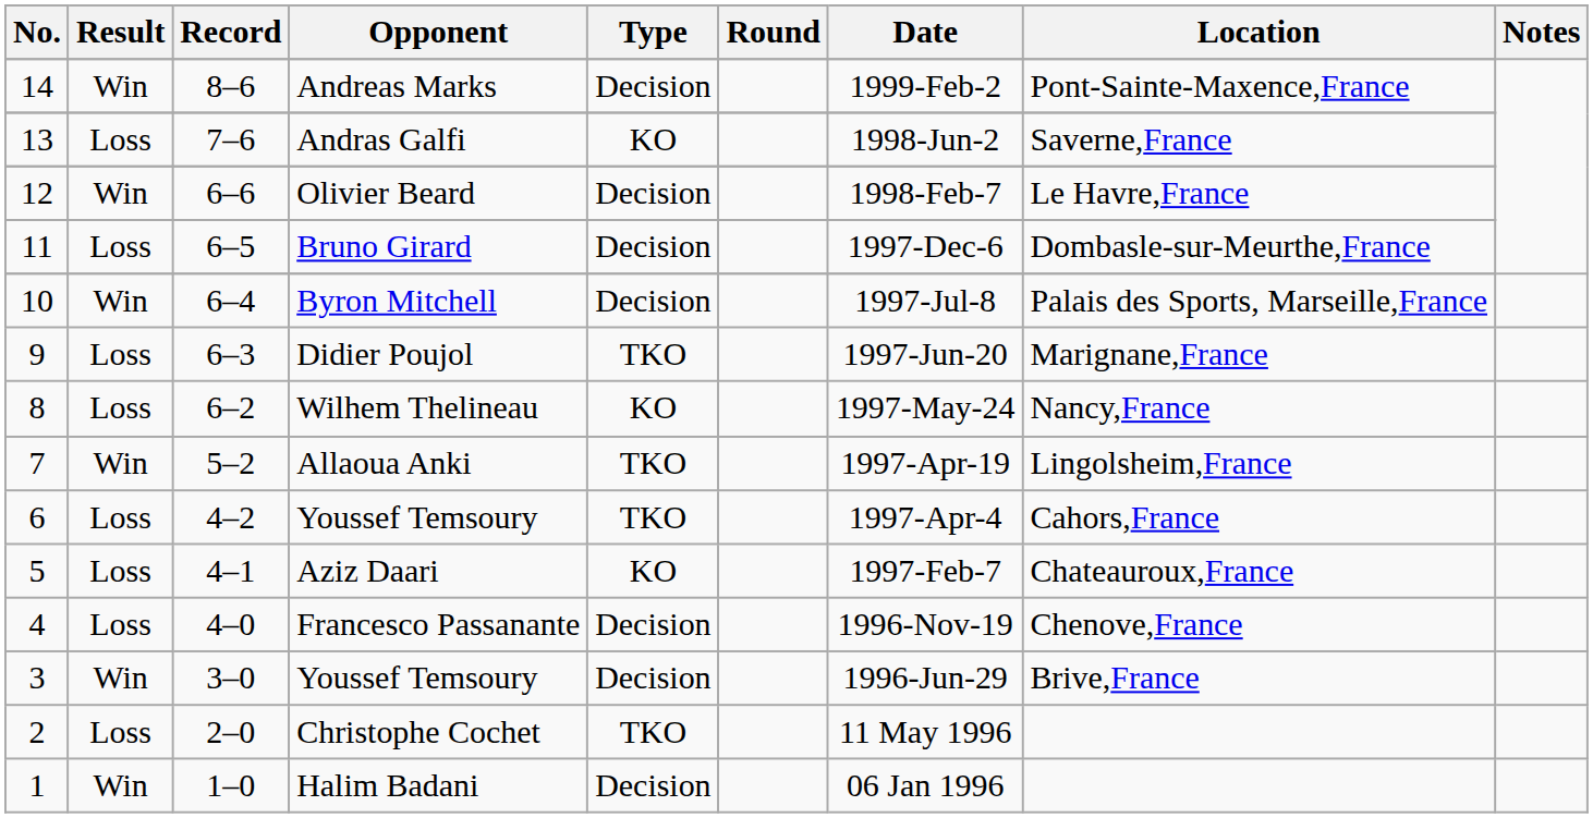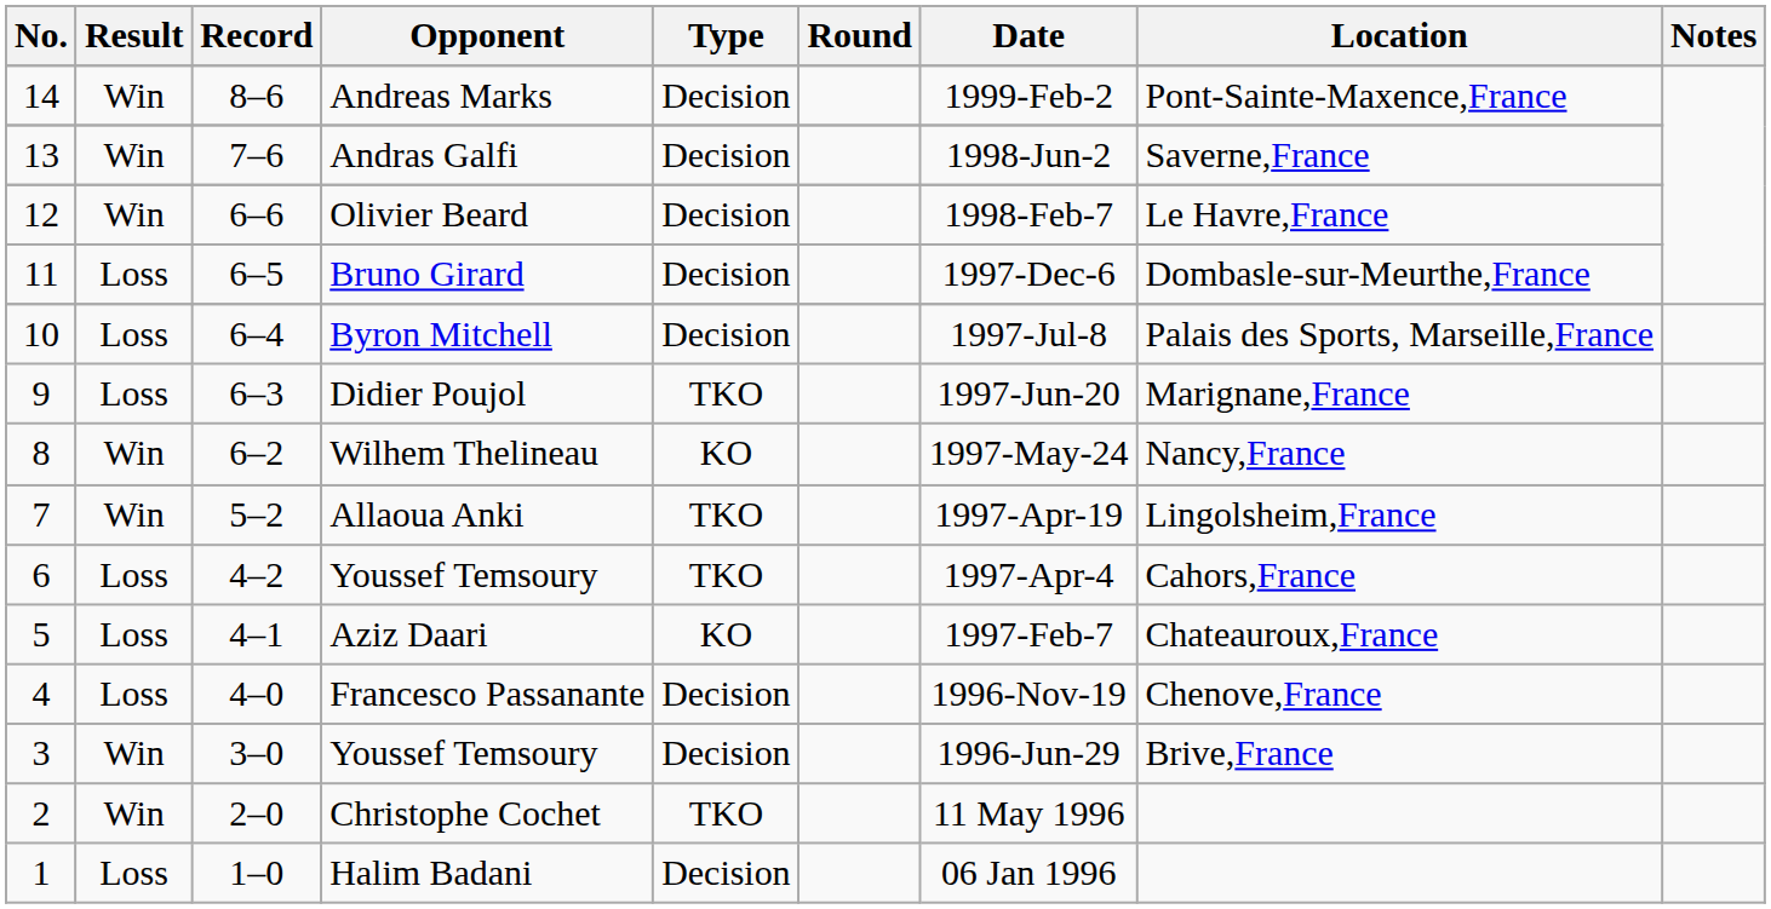Andras Galfi | Result: Loss -> Win
Andras Galfi | Type: KO -> Decision
Byron Mitchell | Result: Win -> Loss
Wilhem Thelineau | Result: Loss -> Win
Christophe Cochet | Result: Loss -> Win
Halim Badani | Result: Win -> Loss
